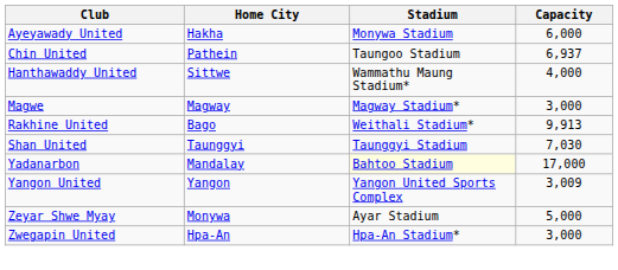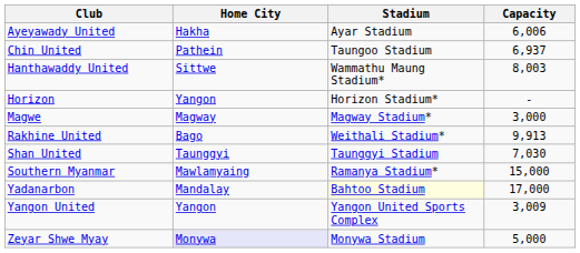Ayeyawady United | Stadium: Monywa Stadium -> Ayar Stadium
Ayeyawady United | Capacity: 6,000 -> 6,006
Hanthawaddy United | Capacity: 4,000 -> 8,003
+ row: Horizon | Yangon | Horizon Stadium* | -
+ row: Southern Myanmar | Mawlamyaing | Ramanya Stadium* | 15,000
Zeyar Shwe Myay | Home City: no background -> lavender background
Zeyar Shwe Myay | Stadium: Ayar Stadium -> Monywa Stadium
- row: Zwegapin United | Hpa-An | Hpa-An Stadium* | 3,000
